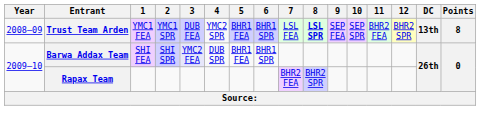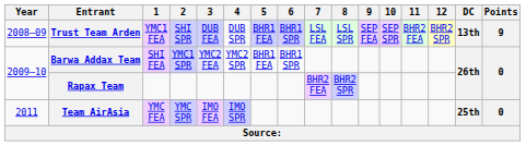Trust Team Arden | 2: YMC1 SPR -> SHI SPR
Trust Team Arden | 4: YMC2 SPR -> DUB SPR
Trust Team Arden | 8: bold -> normal
Trust Team Arden | Points: 8 -> 9
Barwa Addax Team | 2: SHI SPR -> YMC1 SPR
Barwa Addax Team | 4: DUB SPR -> YMC2 SPR
+ row: 2011 | Team AirAsia | YMC FEA | YMC SPR | IMO FEA | IMO SPR | 25th | 0
